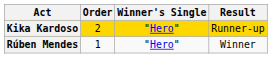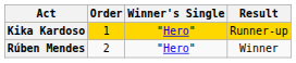Kika Kardoso | Order: 2 -> 1
Rúben Mendes | Order: 1 -> 2
